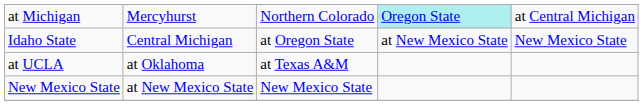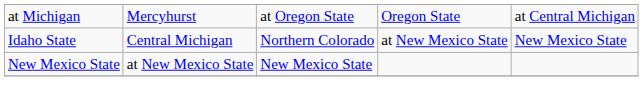at Michigan | column 3: Northern Colorado -> at Oregon State
at Michigan | column 4: paleturquoise background -> no background
Idaho State | column 3: at Oregon State -> Northern Colorado
- row: at UCLA | at Oklahoma | at Texas A&M
